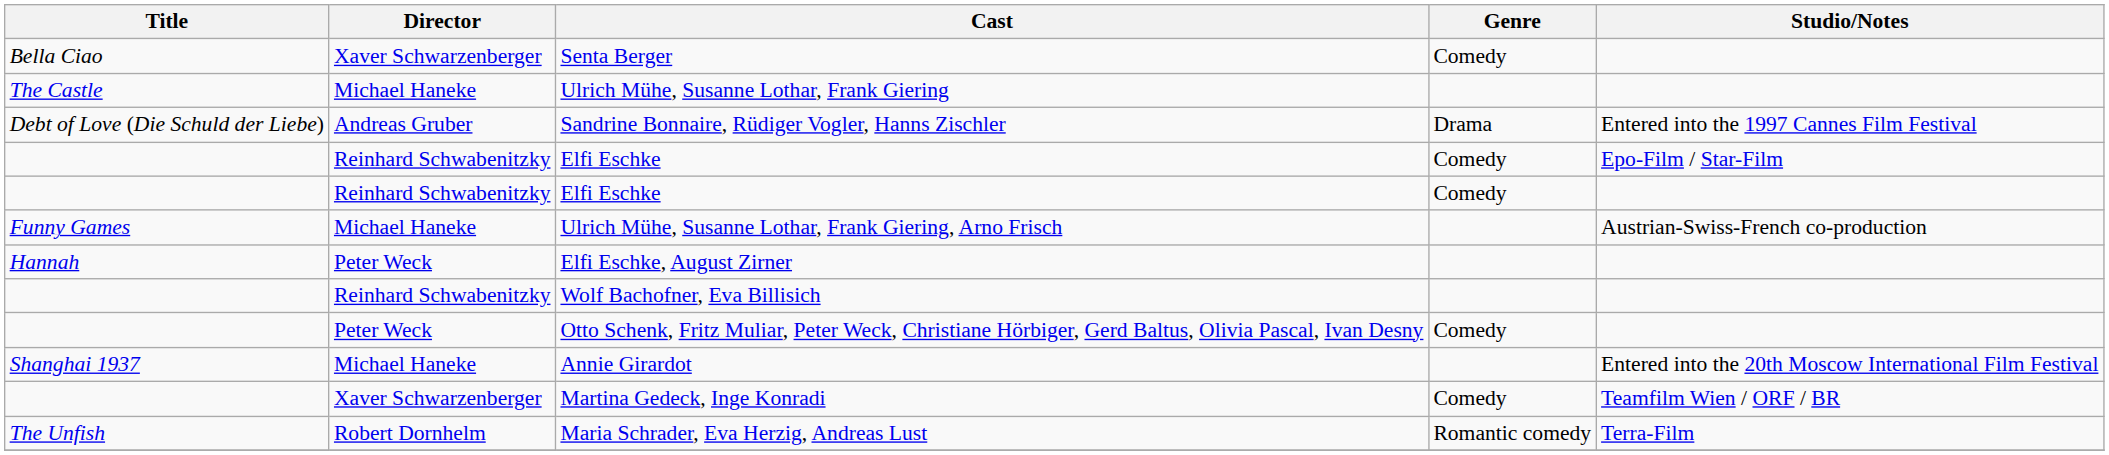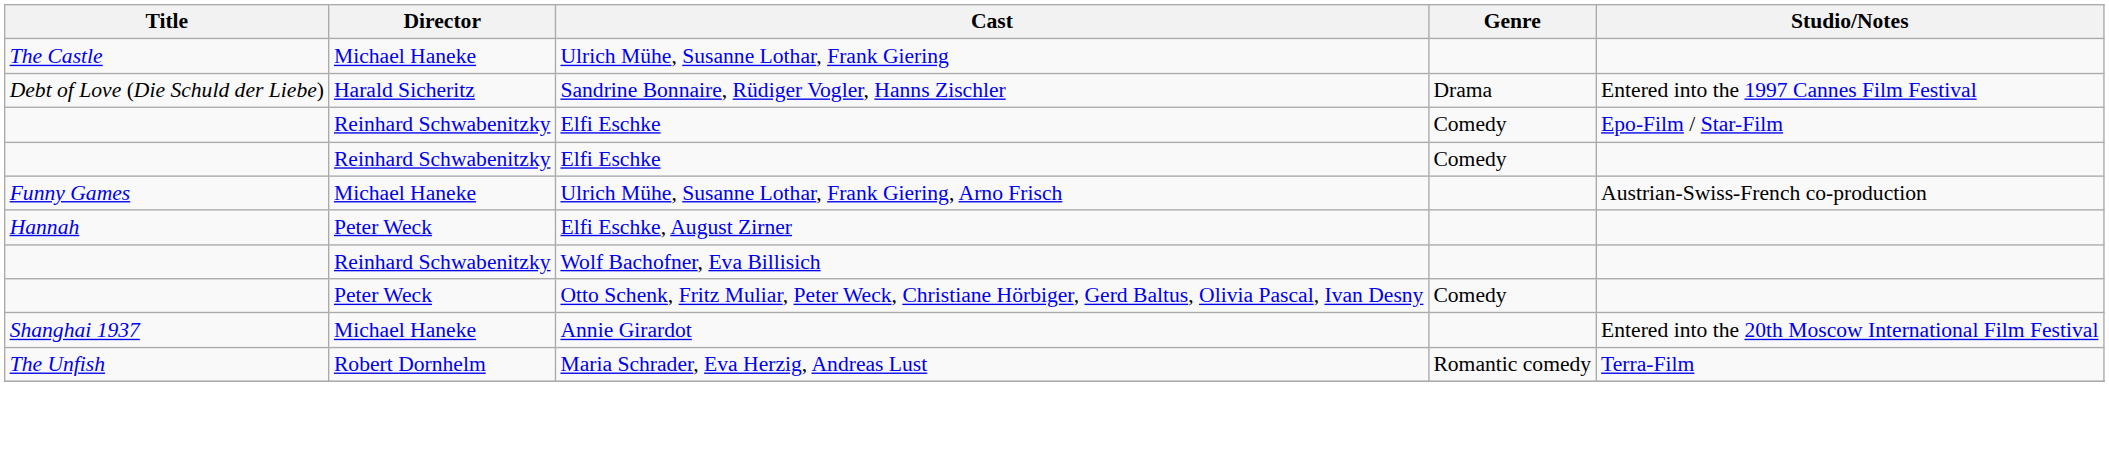- row: Bella Ciao | Xaver Schwarzenberger | Senta Berger | Comedy
Sandrine Bonnaire, Rüdiger Vogler, Hanns Zischler | Director: Andreas Gruber -> Harald Sicheritz
- row: Xaver Schwarzenberger | Martina Gedeck, Inge Konradi | Comedy | Teamfilm Wien / ORF / BR
